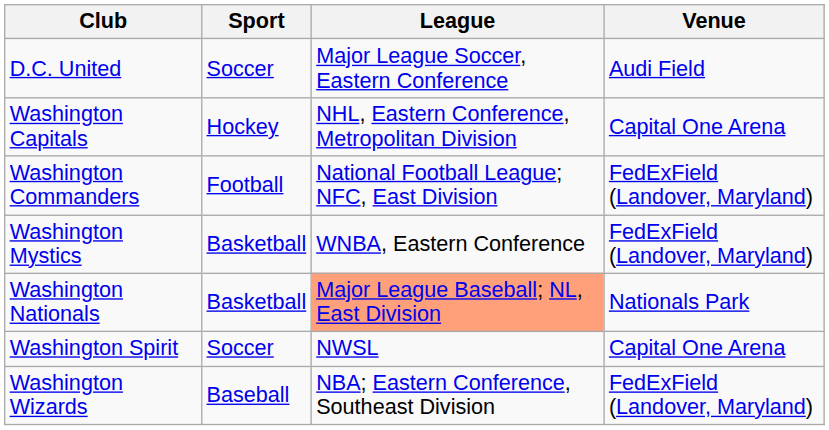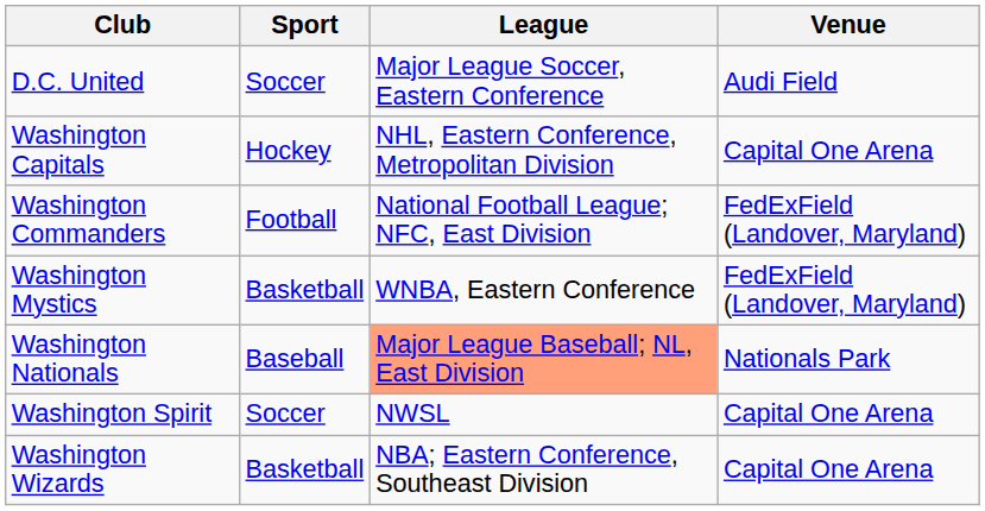Washington Nationals | Sport: Basketball -> Baseball
Washington Wizards | Sport: Baseball -> Basketball
Washington Wizards | Venue: FedExField (Landover, Maryland) -> Capital One Arena
